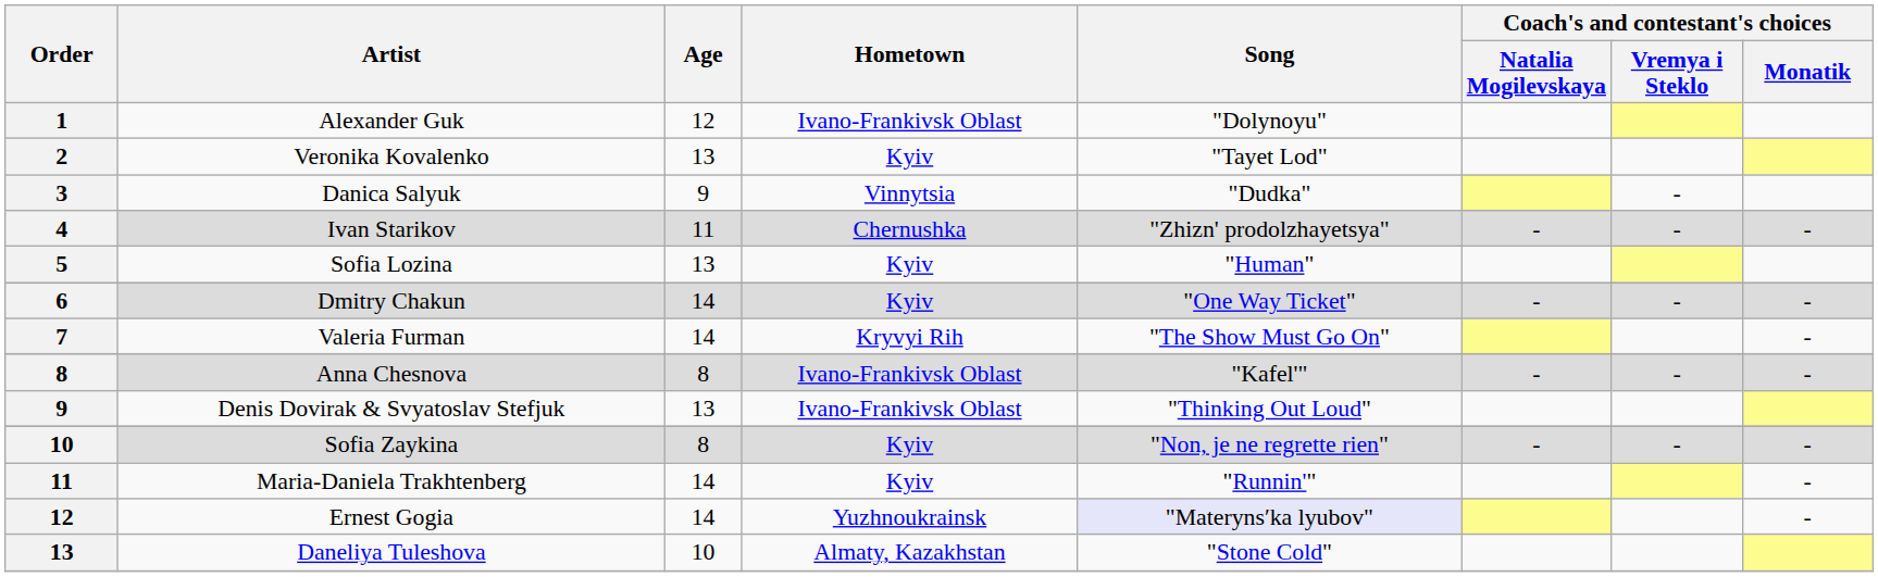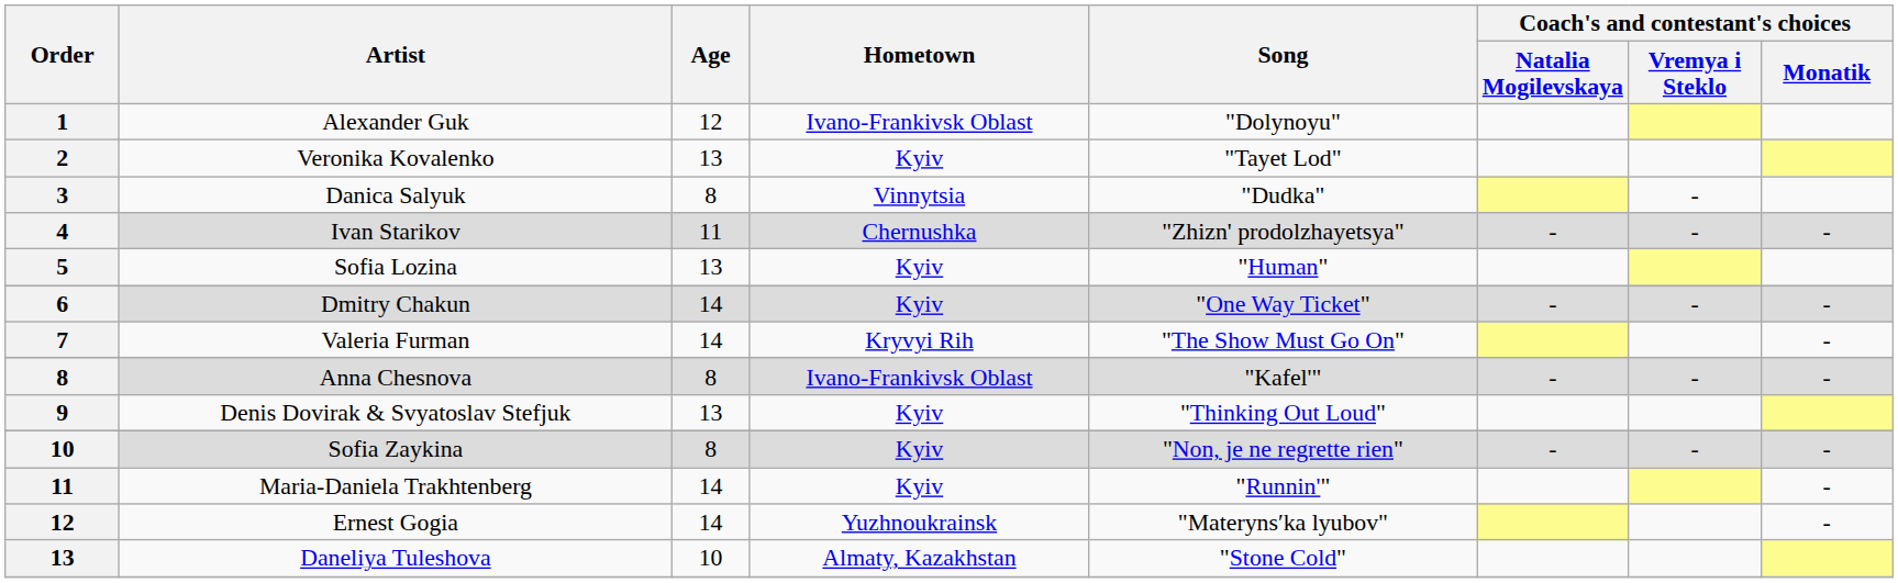Danica Salyuk | Age: 9 -> 8
Denis Dovirak & Svyatoslav Stefjuk | Hometown: Ivano-Frankivsk Oblast -> Kyiv
Ernest Gogia | Song: lavender background -> no background
